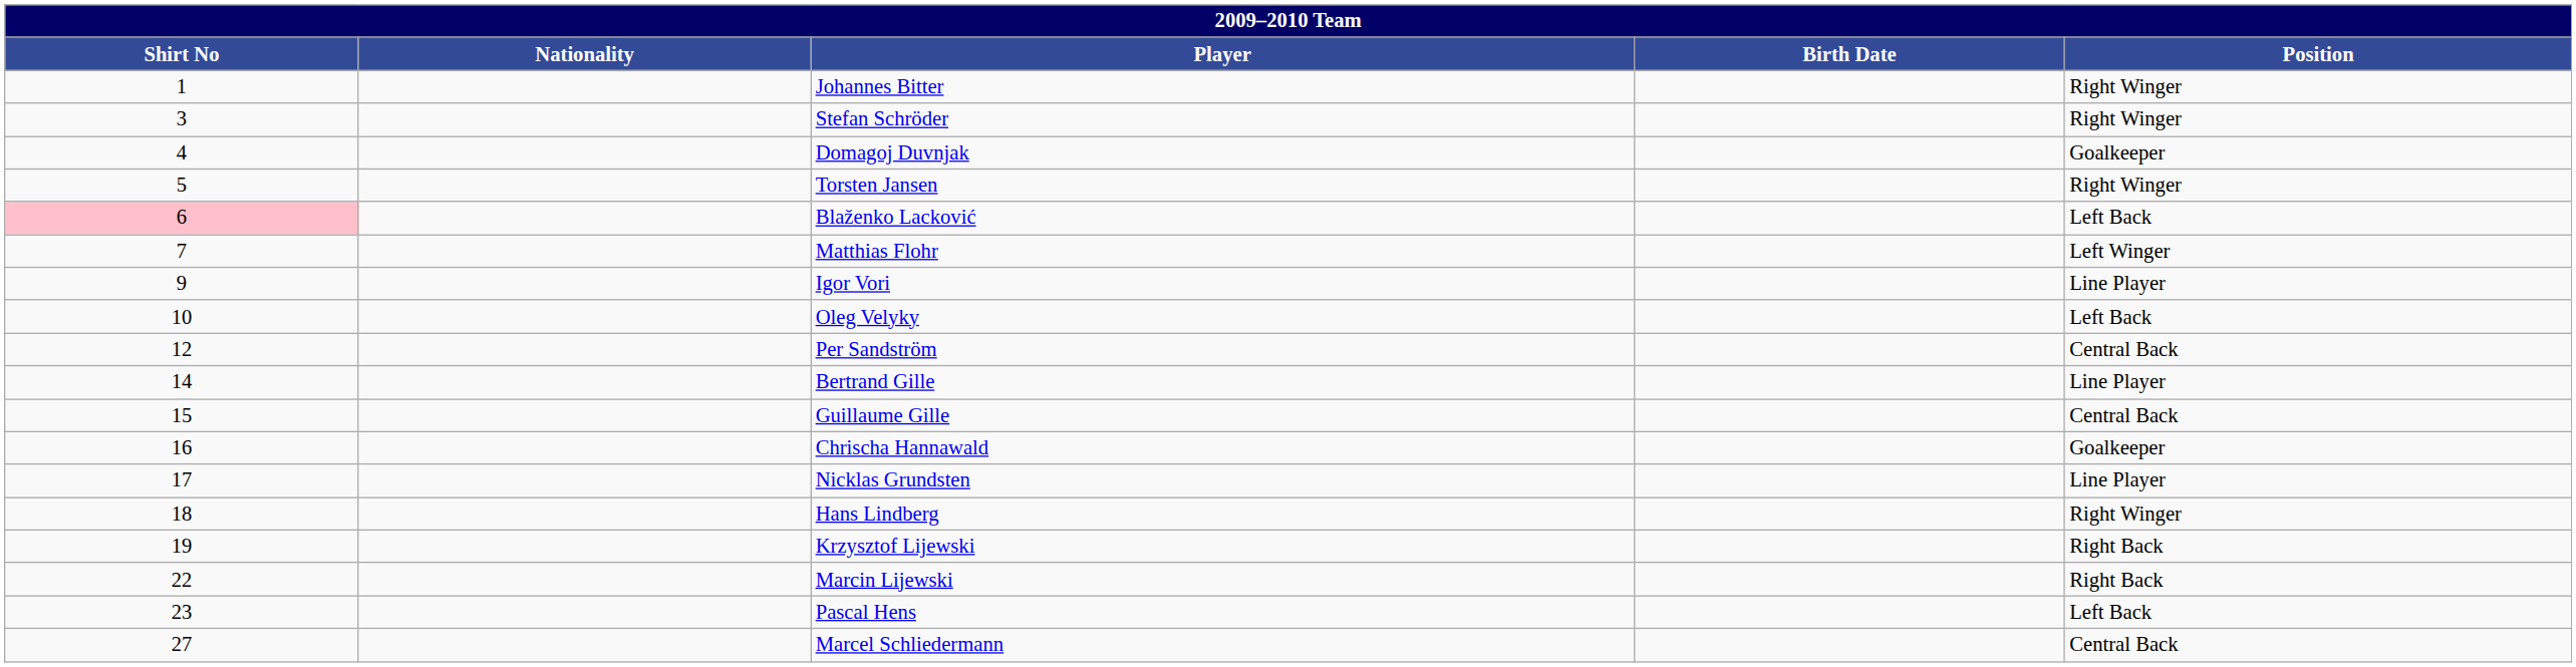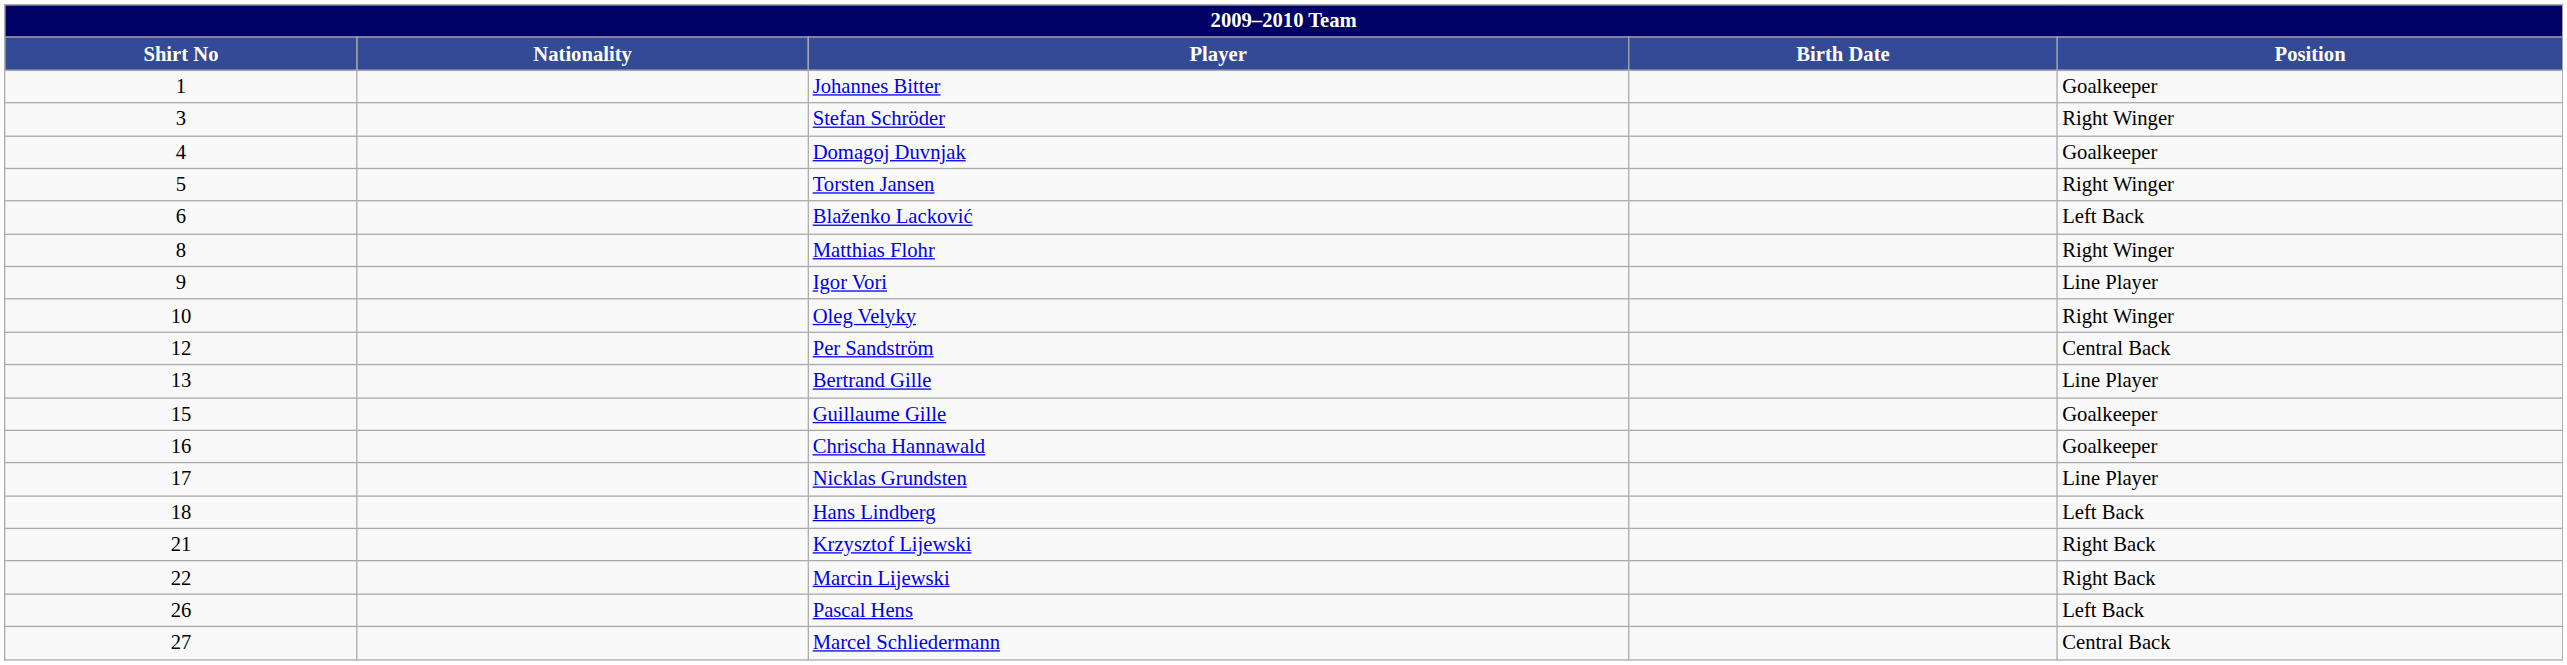Johannes Bitter | Position: Right Winger -> Goalkeeper
Blaženko Lacković | Shirt No: pink background -> no background
Matthias Flohr | Shirt No: 7 -> 8
Matthias Flohr | Position: Left Winger -> Right Winger
Oleg Velyky | Position: Left Back -> Right Winger
Bertrand Gille | Shirt No: 14 -> 13
Guillaume Gille | Position: Central Back -> Goalkeeper
Hans Lindberg | Position: Right Winger -> Left Back
Krzysztof Lijewski | Shirt No: 19 -> 21
Pascal Hens | Shirt No: 23 -> 26
